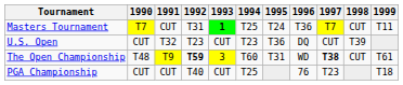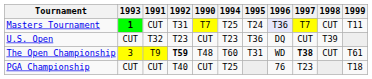columns swapped: 1990 <-> 1993
Masters Tournament | 1996: no background -> lavender background
